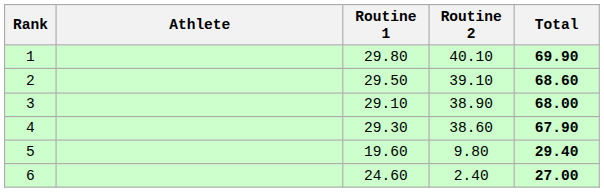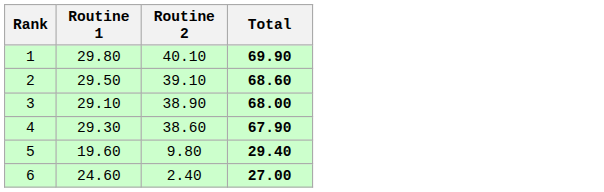- column: Athlete
